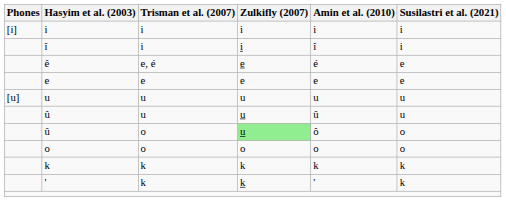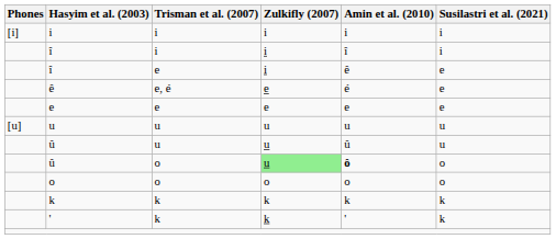+ row: î | e | i | ê | e
û / o | Amin et al. (2010): normal -> bold
